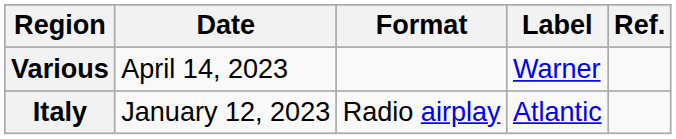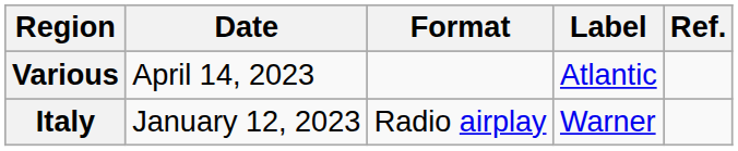Various | Label: Warner -> Atlantic
Italy | Label: Atlantic -> Warner
